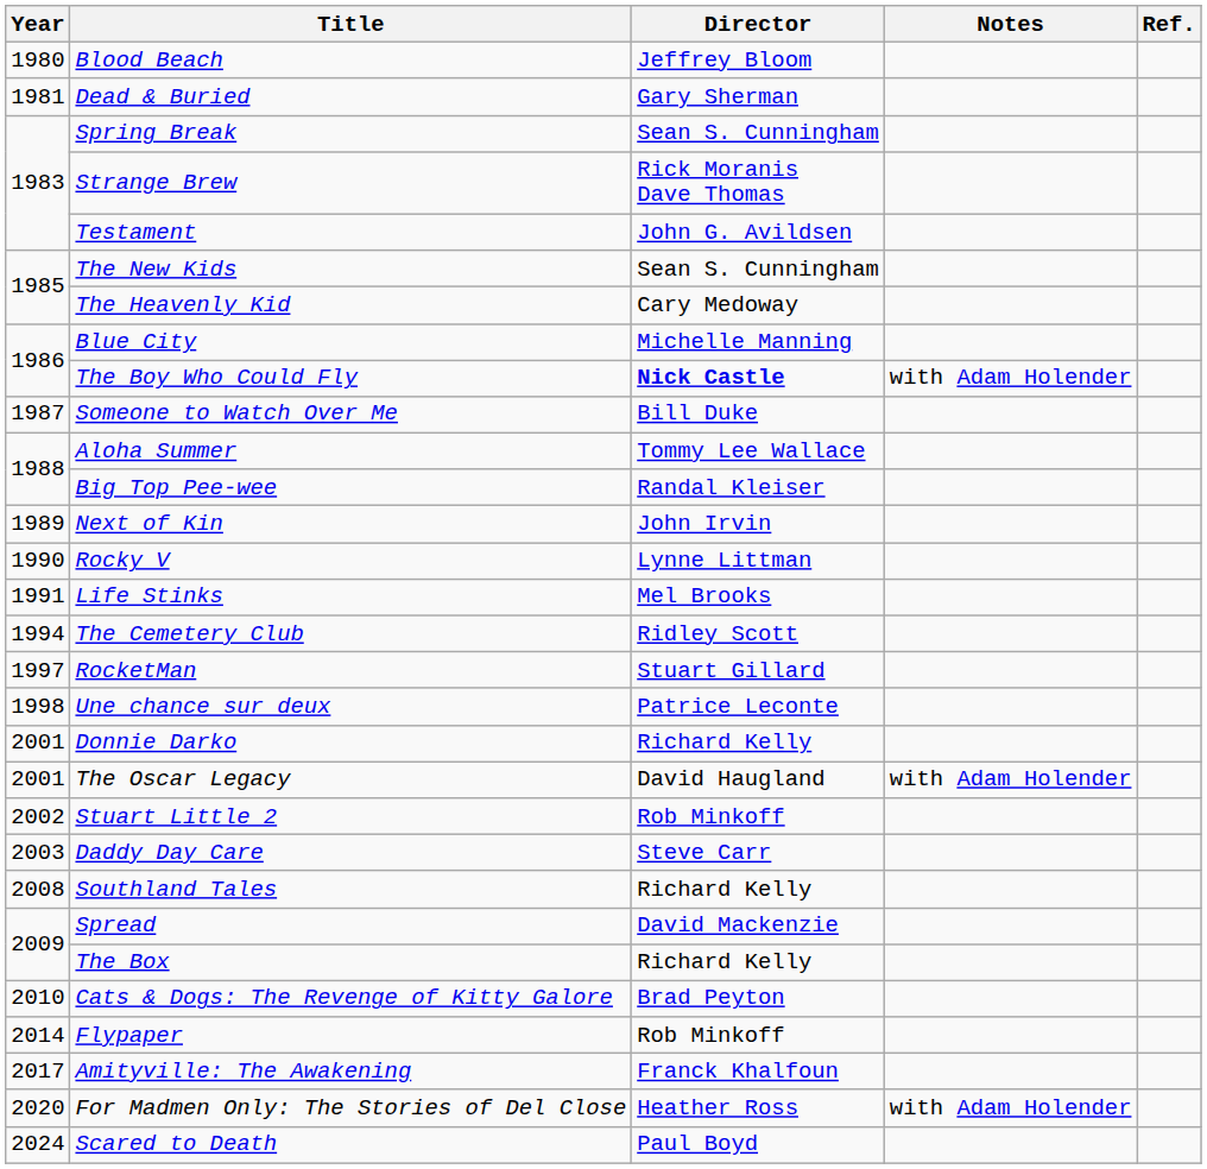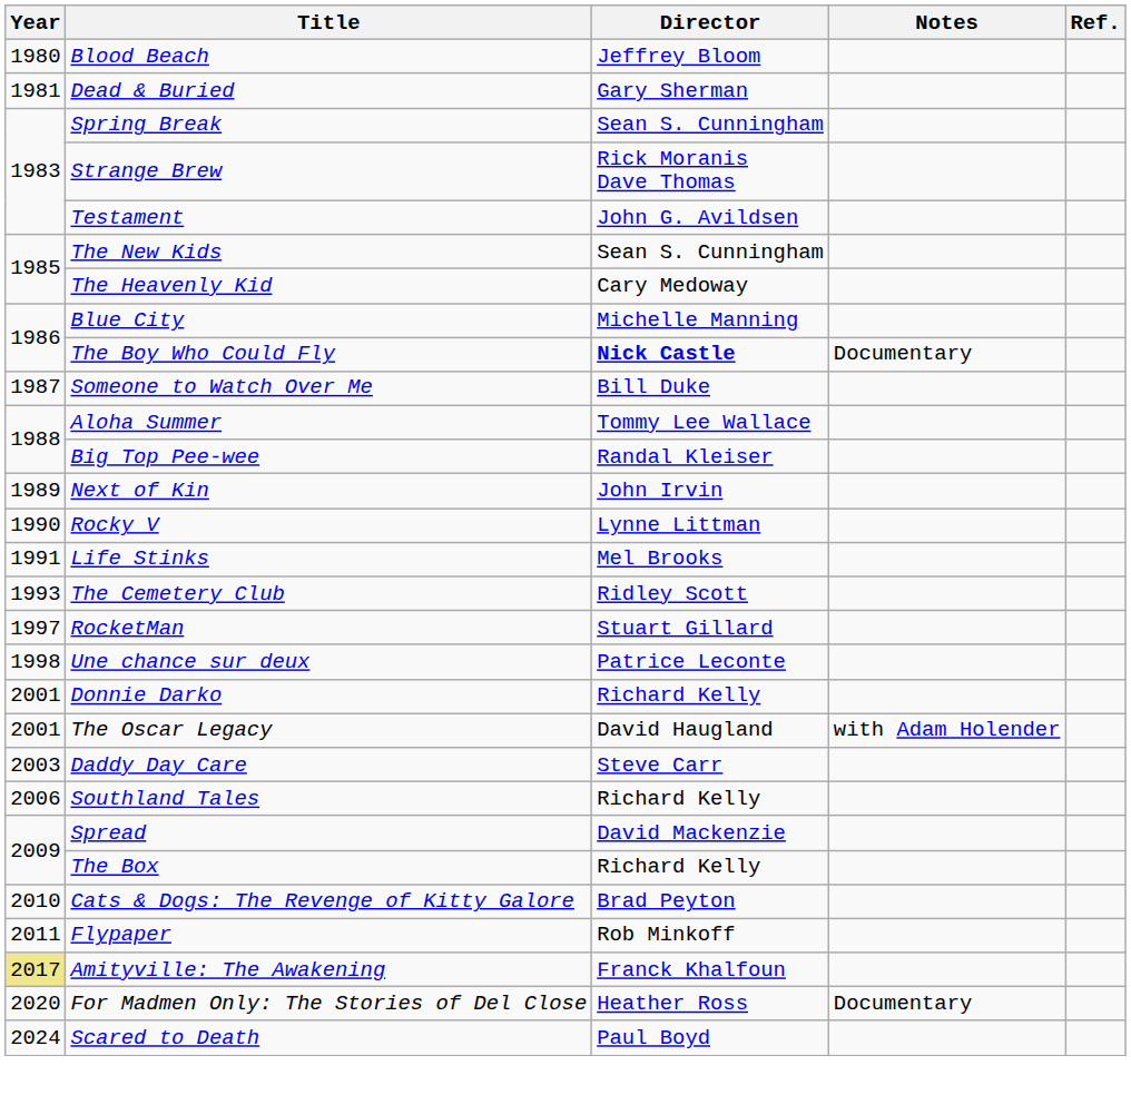The Boy Who Could Fly | Notes: with Adam Holender -> Documentary
The Cemetery Club | Year: 1994 -> 1993
- row: 2002 | Stuart Little 2 | Rob Minkoff
Southland Tales | Year: 2008 -> 2006
Flypaper | Year: 2014 -> 2011
Amityville: The Awakening | Year: no background -> khaki background
For Madmen Only: The Stories of Del Close | Notes: with Adam Holender -> Documentary
